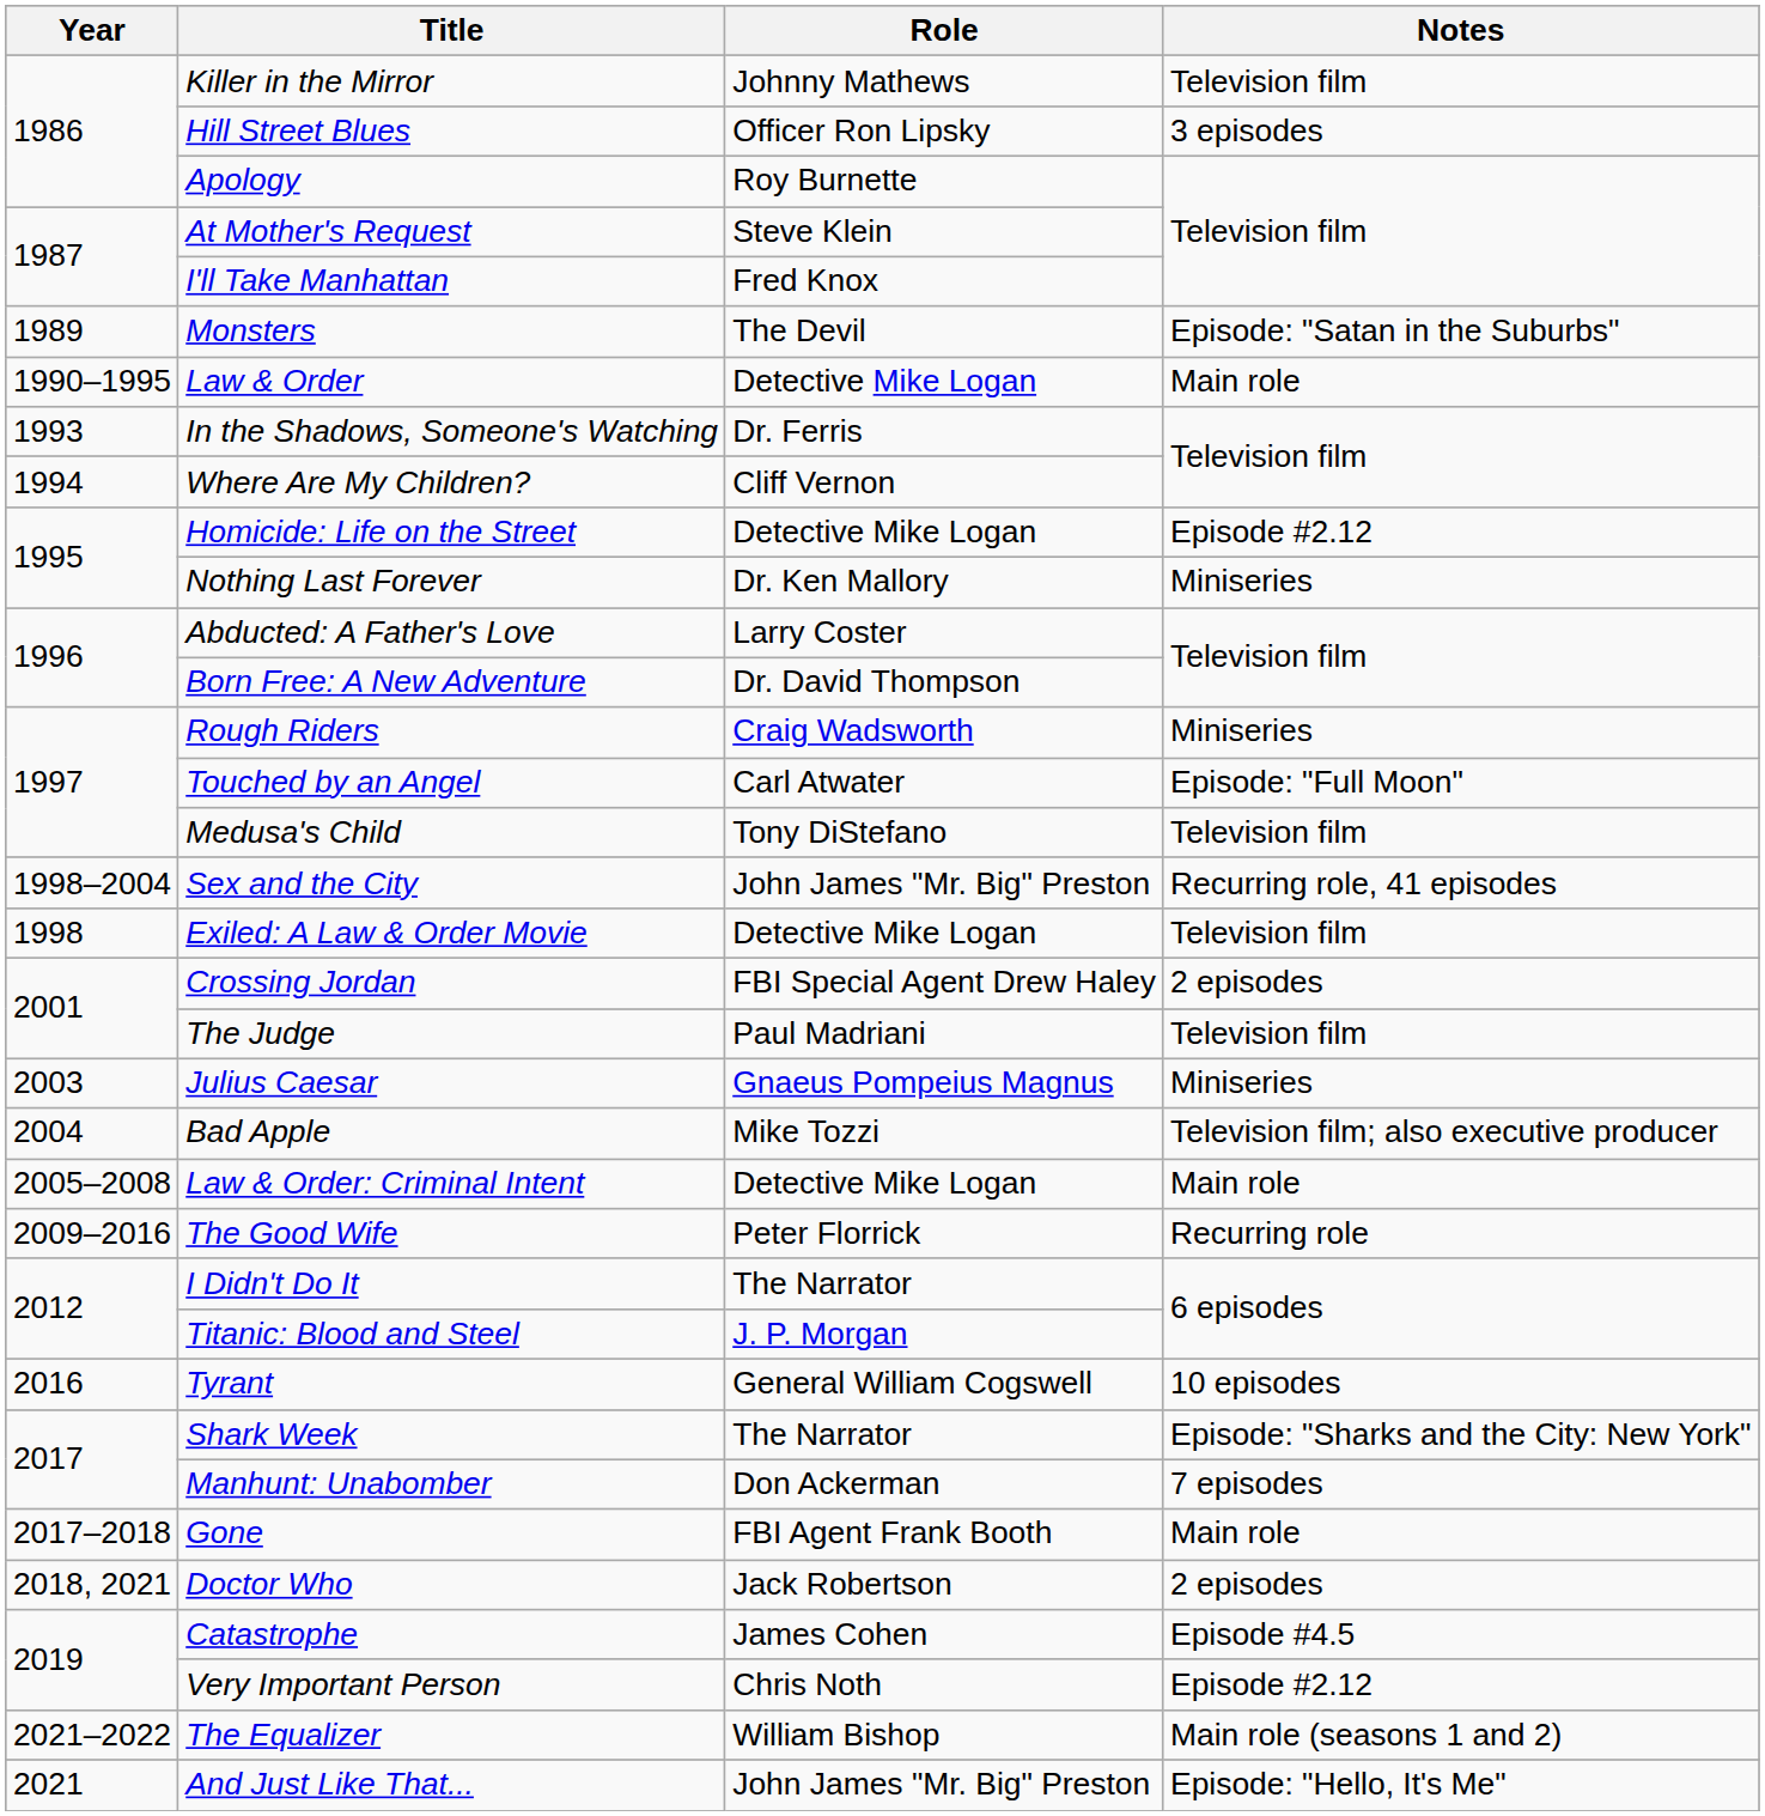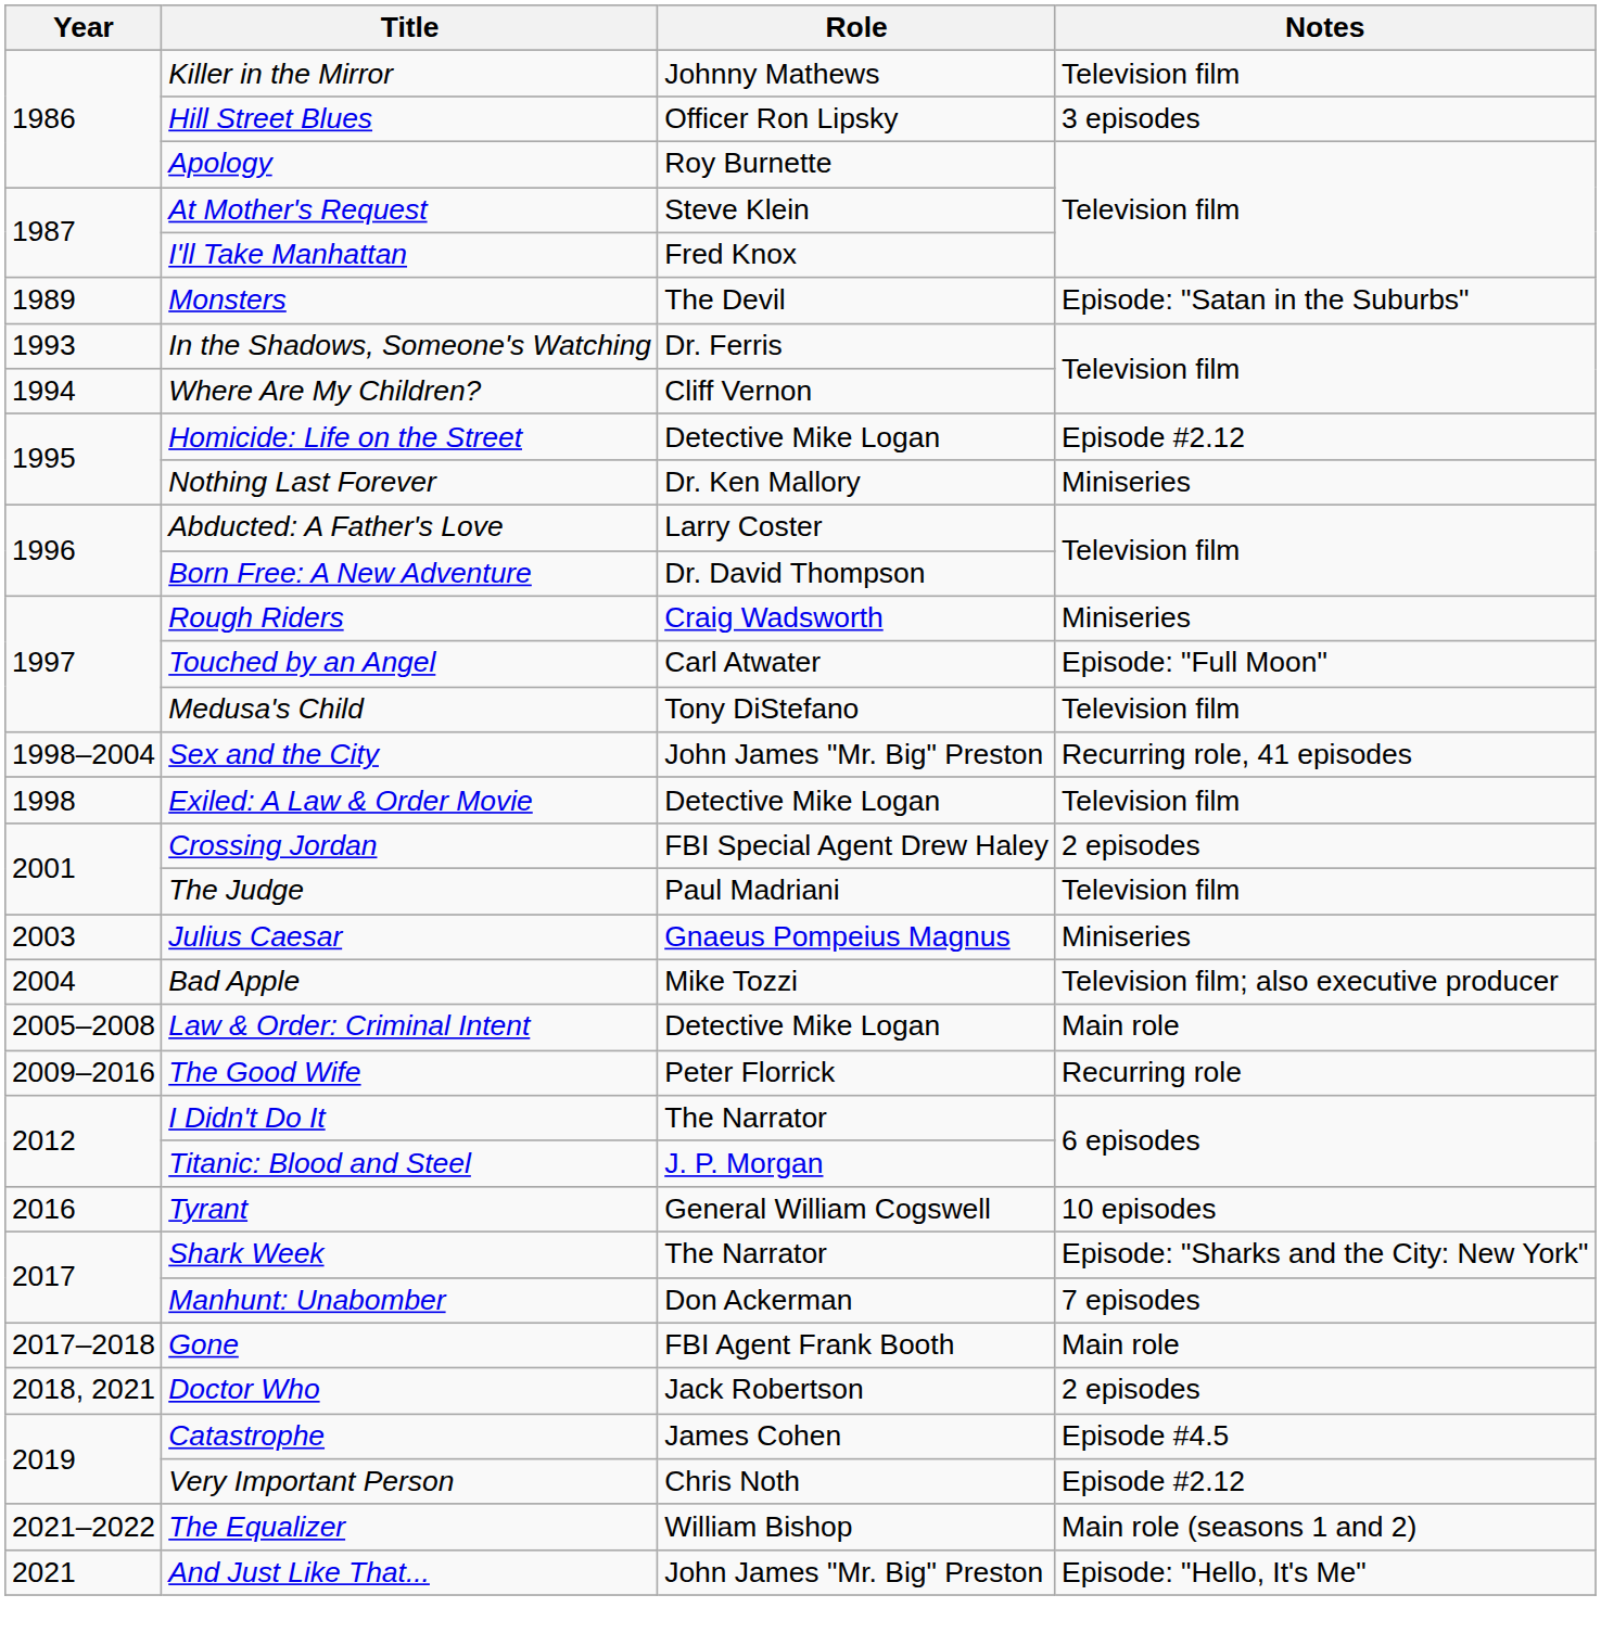- row: 1990–1995 | Law & Order | Detective Mike Logan | Main role
